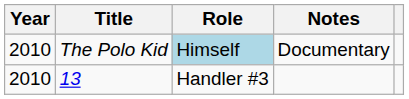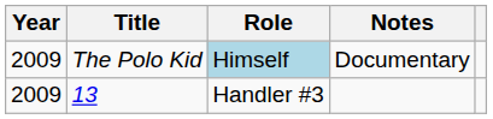The Polo Kid | Year: 2010 -> 2009
13 | Year: 2010 -> 2009
